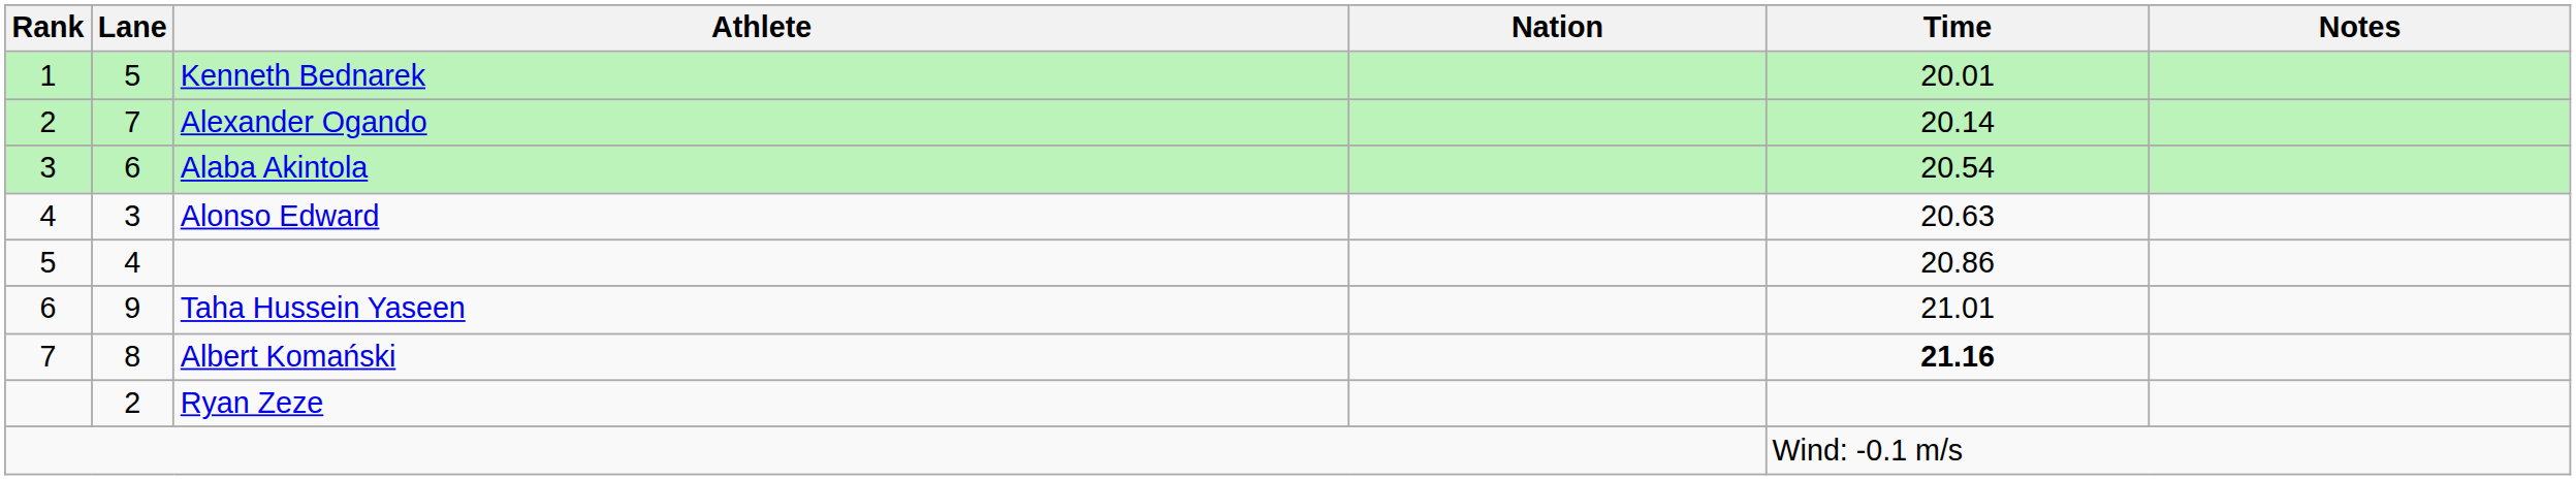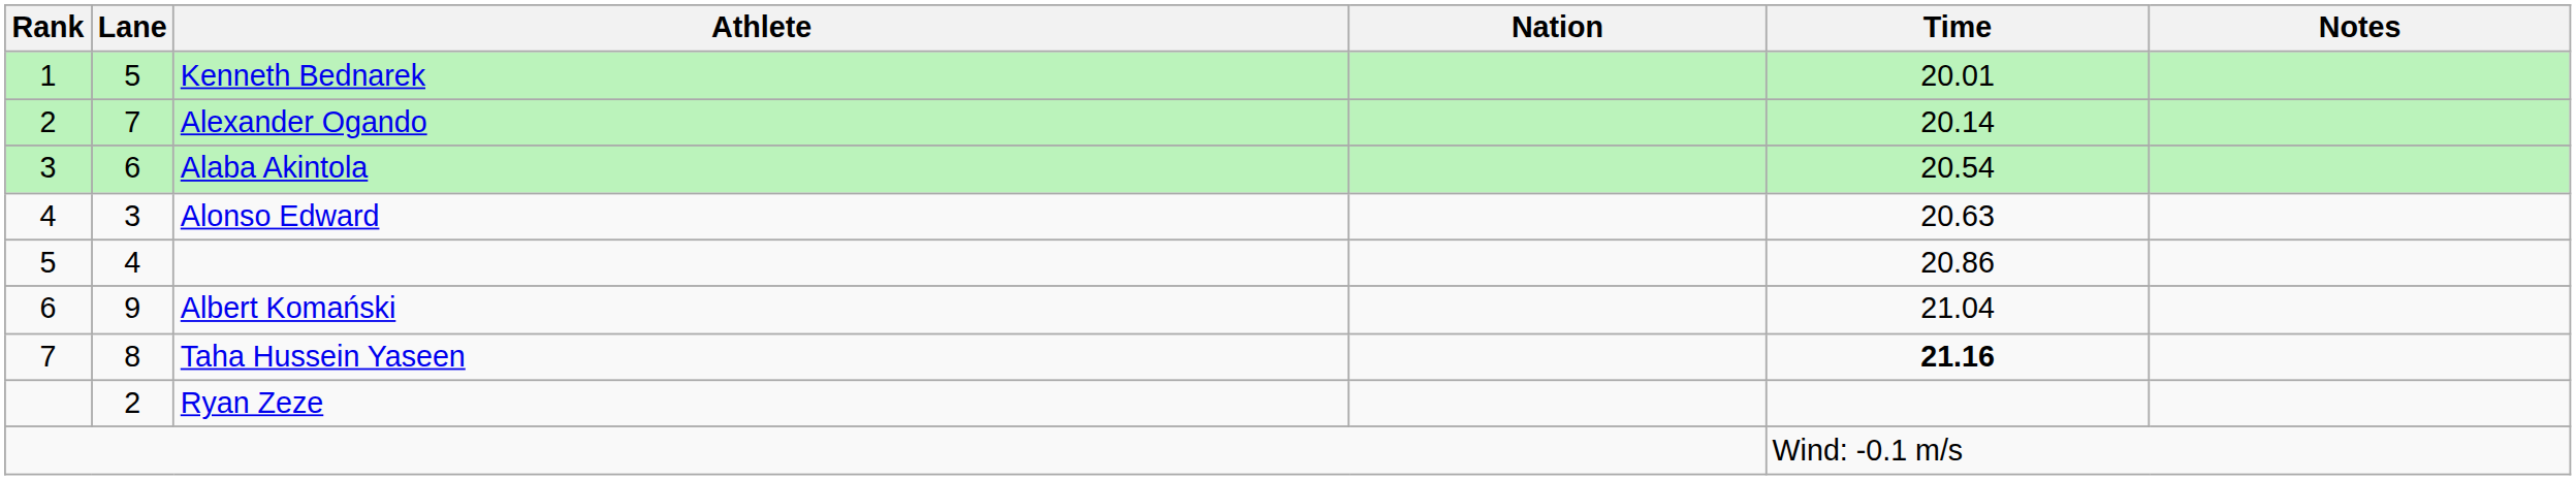9 | Athlete: Taha Hussein Yaseen -> Albert Komański
9 | Time: 21.01 -> 21.04
8 | Athlete: Albert Komański -> Taha Hussein Yaseen
